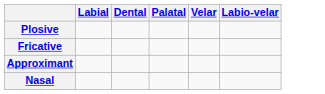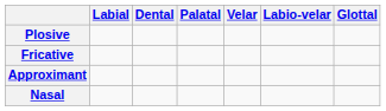+ column: Glottal
